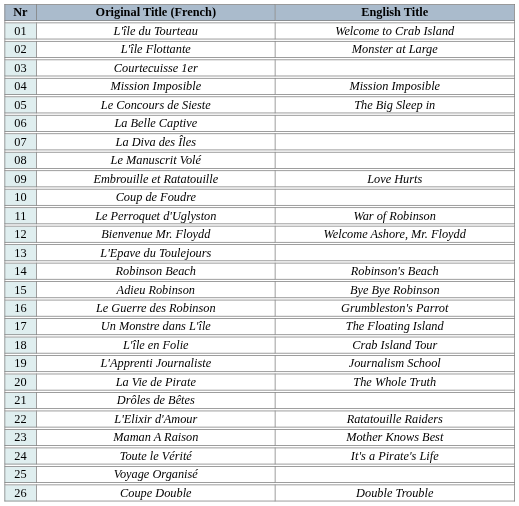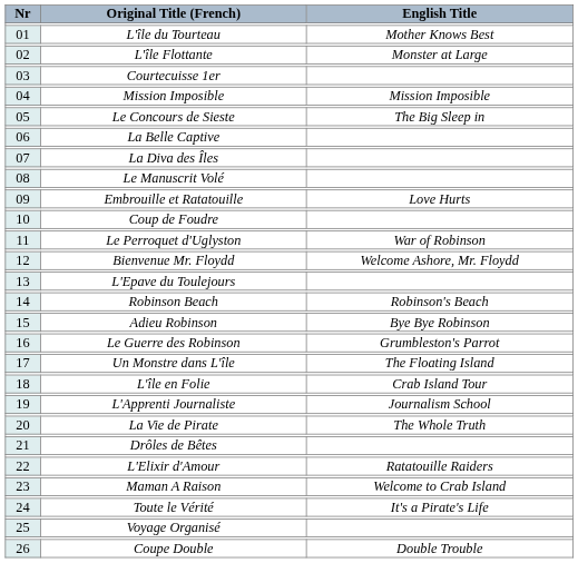01 | English Title: Welcome to Crab Island -> Mother Knows Best
23 | English Title: Mother Knows Best -> Welcome to Crab Island
